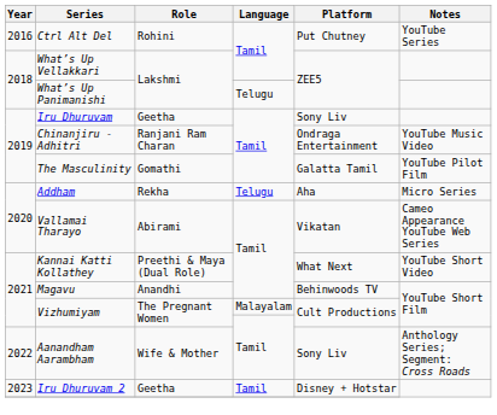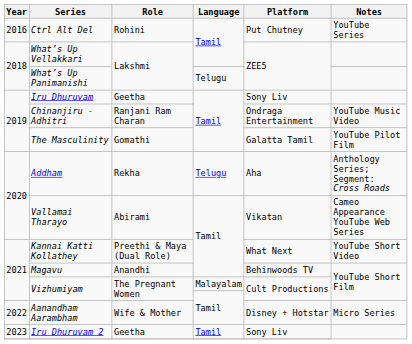Addham | Notes: Micro Series -> Anthology Series; Segment: Cross Roads
Aanandham Aarambham | Platform: Sony Liv -> Disney + Hotstar
Aanandham Aarambham | Notes: Anthology Series; Segment: Cross Roads -> Micro Series
Iru Dhuruvam 2 | Platform: Disney + Hotstar -> Sony Liv
